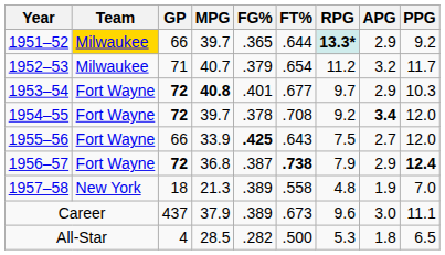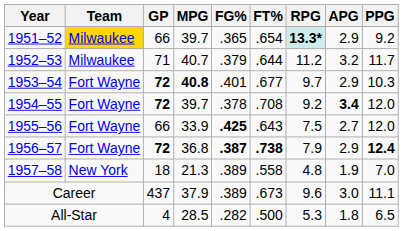1951–52 | FT%: .644 -> .654
1952–53 | FT%: .654 -> .644
1956–57 | FG%: normal -> bold
